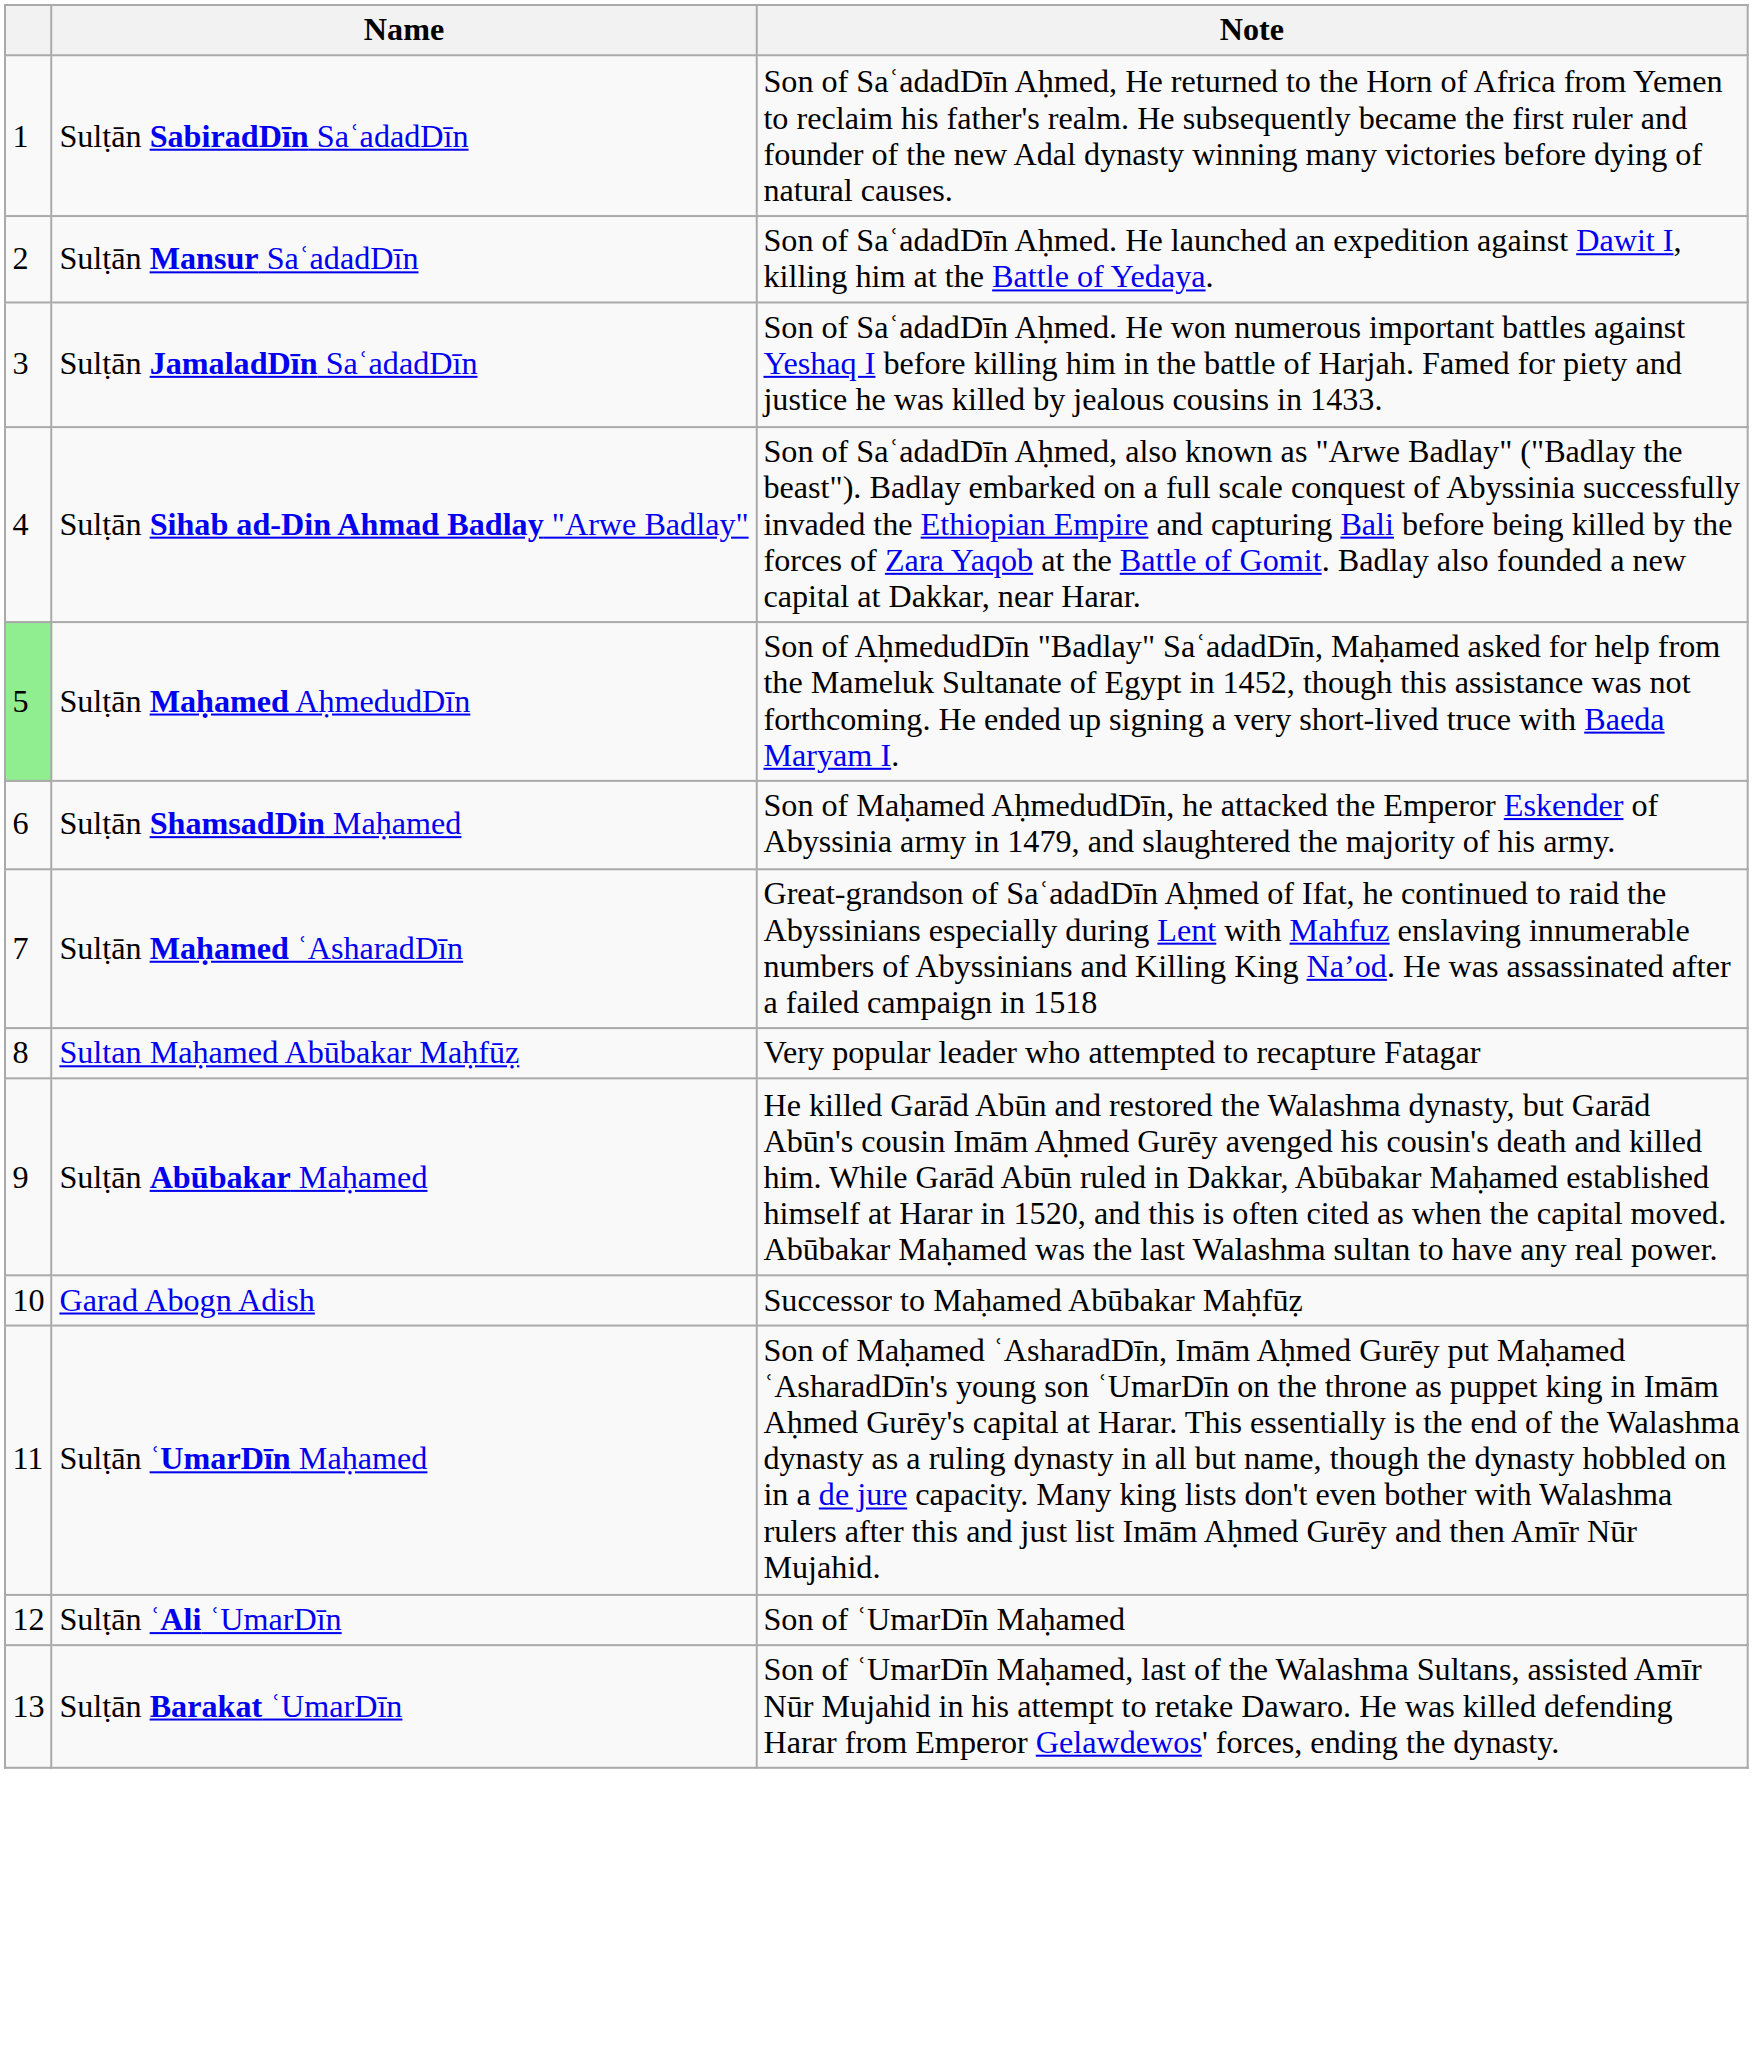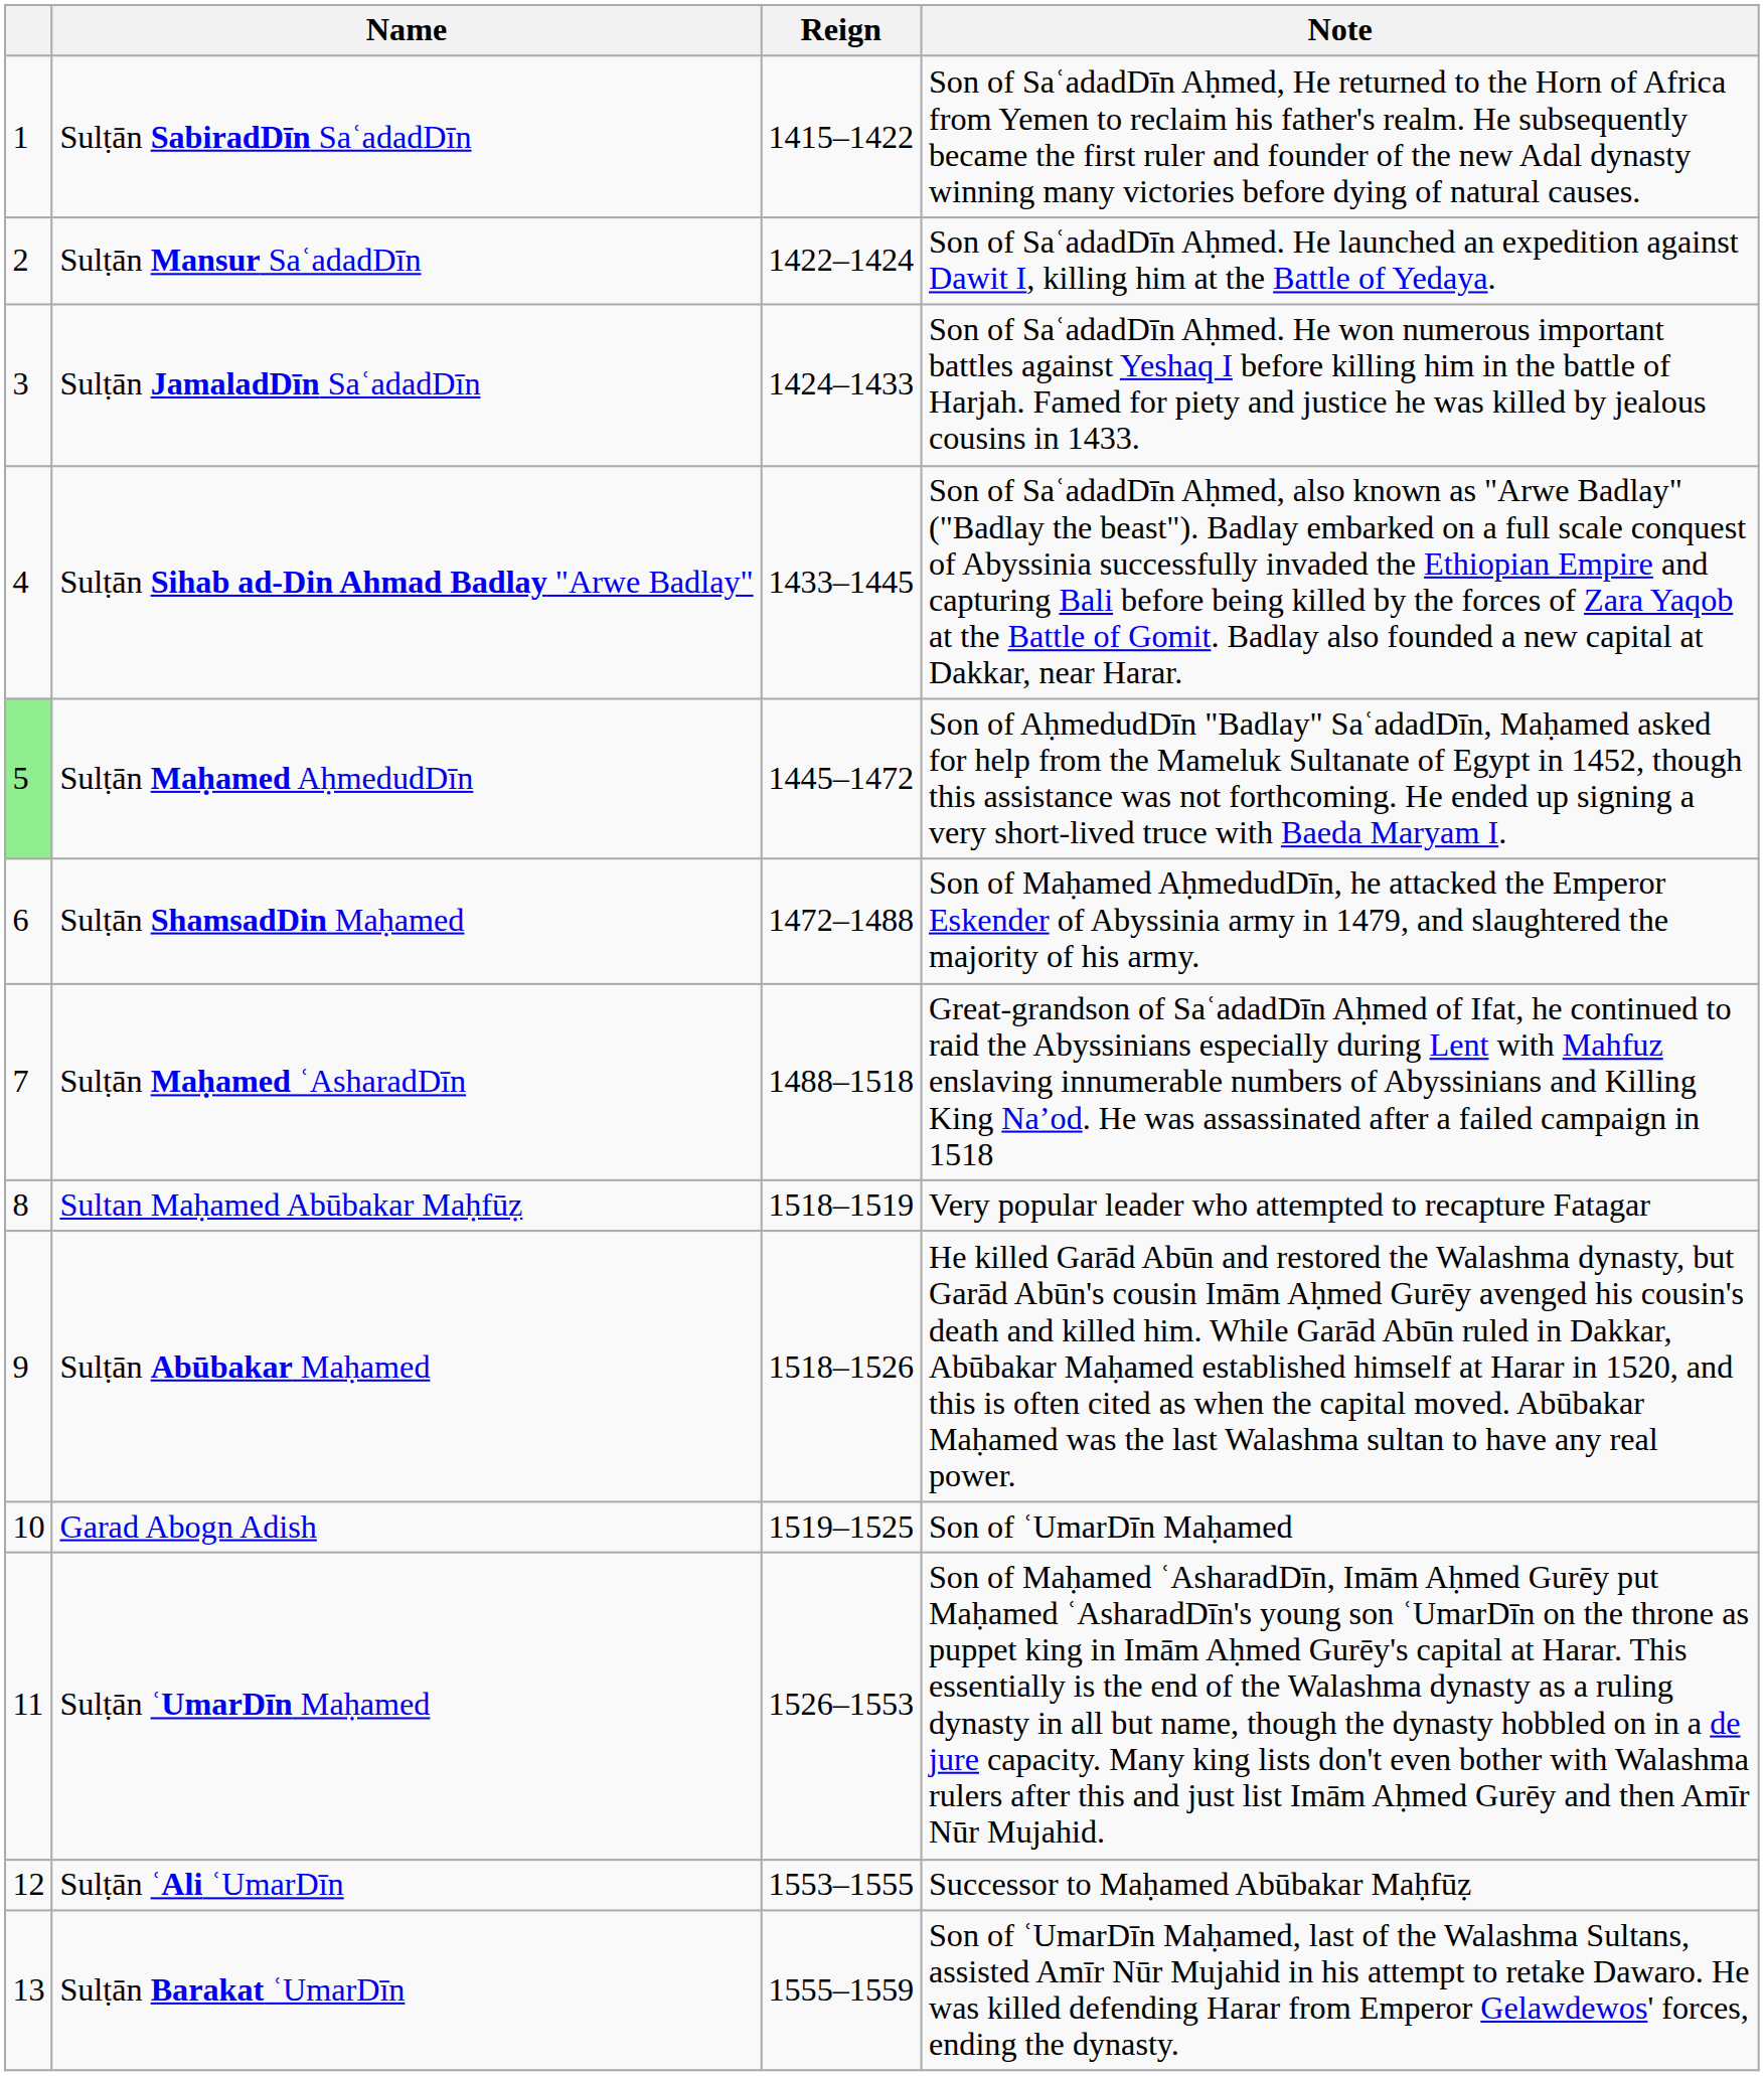+ column: Reign | 1415–1422 | 1422–1424 | 1424–1433 | 1433–1445 | 1445–1472 | 1472–1488 | 1488–1518 | 1518–1519 | 1518–1526 | 1519–1525 | 1526–1553 | 1553–1555 | 1555–1559
Garad Abogn Adish | Note: Successor to Maḥamed Abūbakar Maḥfūẓ -> Son of ʿUmarDīn Maḥamed
Sulṭān ʿAli ʿUmarDīn | Note: Son of ʿUmarDīn Maḥamed -> Successor to Maḥamed Abūbakar Maḥfūẓ
